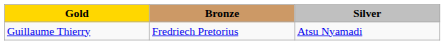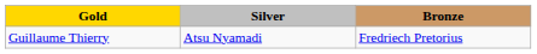columns swapped: Silver <-> Bronze
